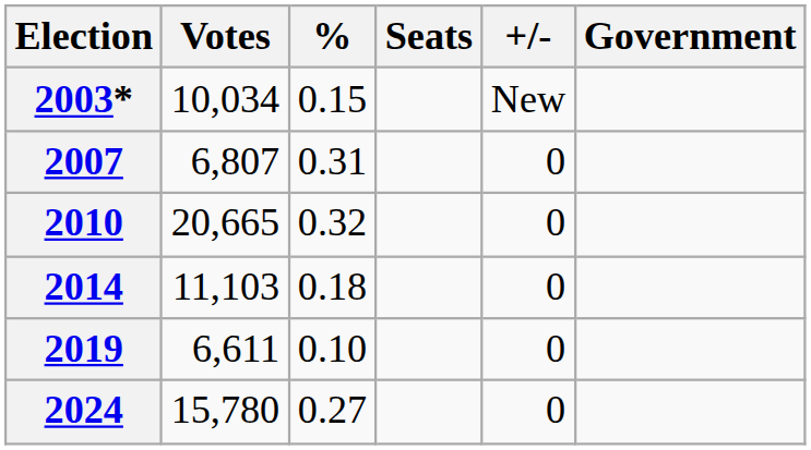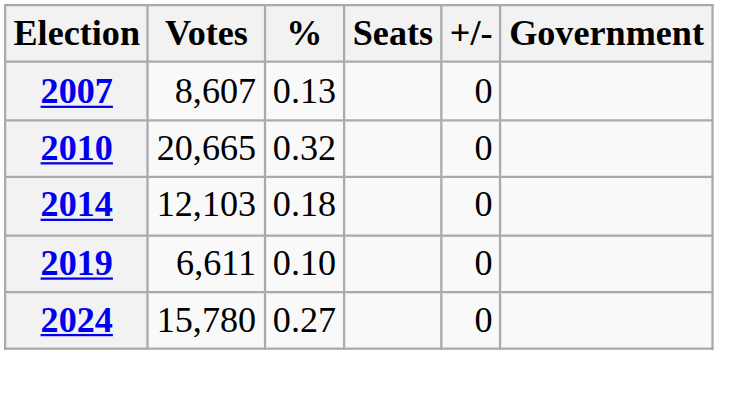- row: 2003* | 10,034 | 0.15 | New
2007 | Votes: 6,807 -> 8,607
2007 | %: 0.31 -> 0.13
2014 | Votes: 11,103 -> 12,103
